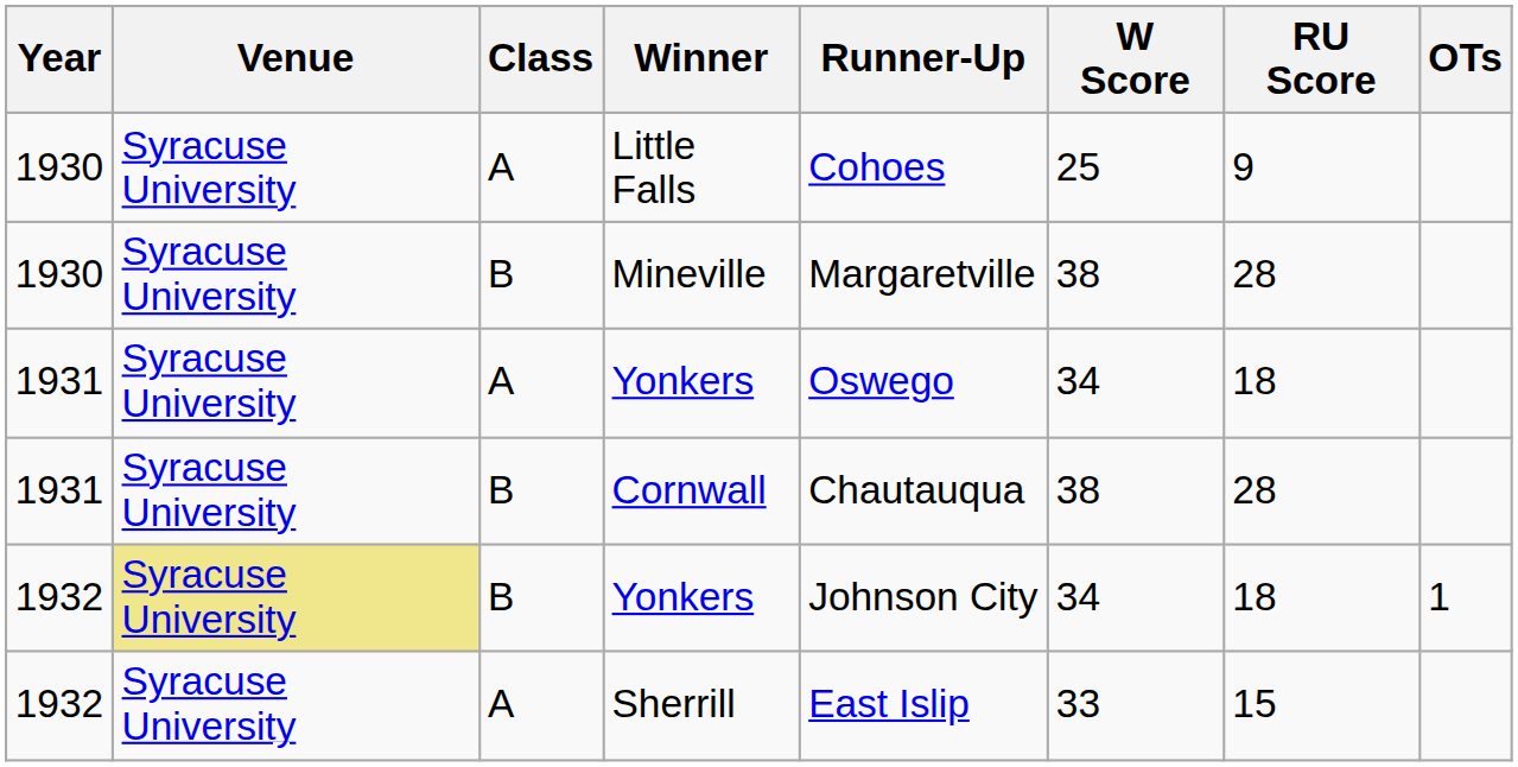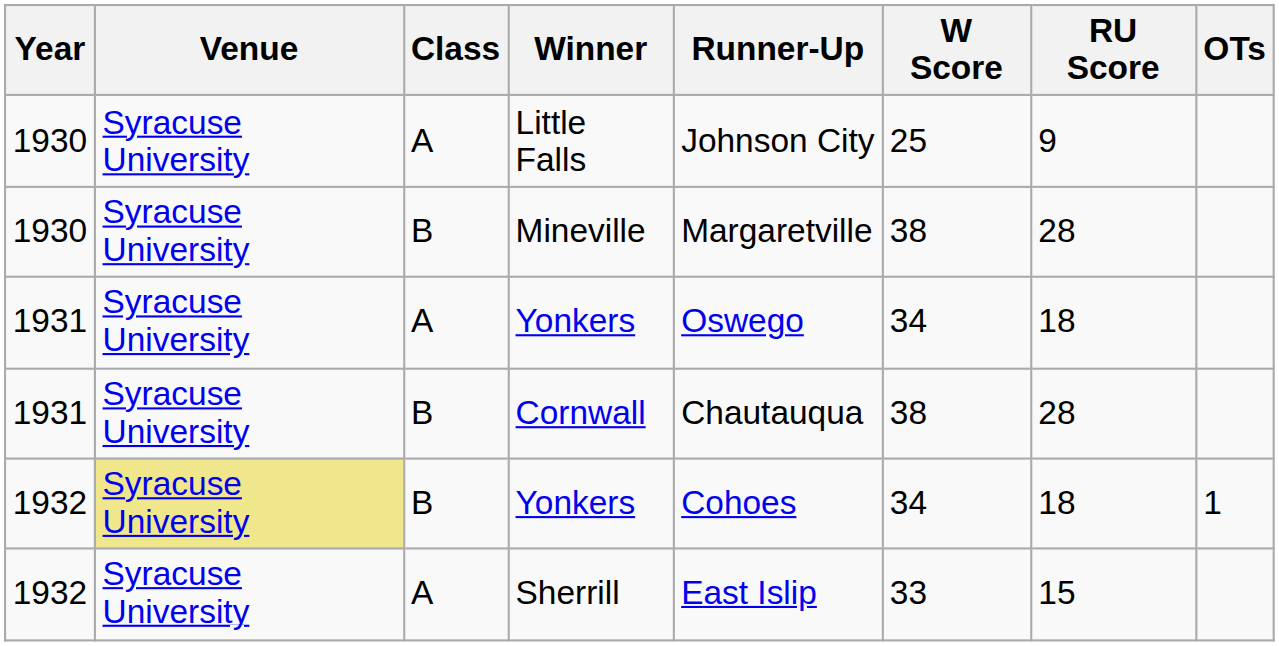Little Falls | Runner-Up: Cohoes -> Johnson City
1932 / Yonkers | Runner-Up: Johnson City -> Cohoes
